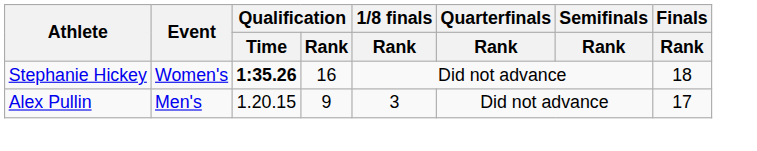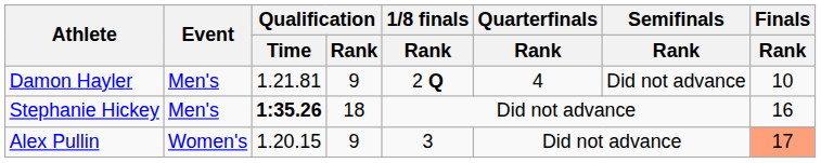+ row: Damon Hayler | Men's | 1.21.81 | 9 | 2 Q | 4 | Did not advance | 10
Stephanie Hickey | Event: Women's -> Men's
Stephanie Hickey | Qualification / Rank: 16 -> 18
Stephanie Hickey | Finals / Rank: 18 -> 16
Alex Pullin | Event: Men's -> Women's
Alex Pullin | Finals / Rank: no background -> lightsalmon background
